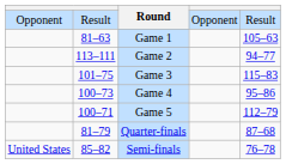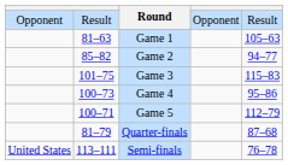Game 2 | column 2: 113–111 -> 85–82
Semi-finals | column 2: 85–82 -> 113–111
